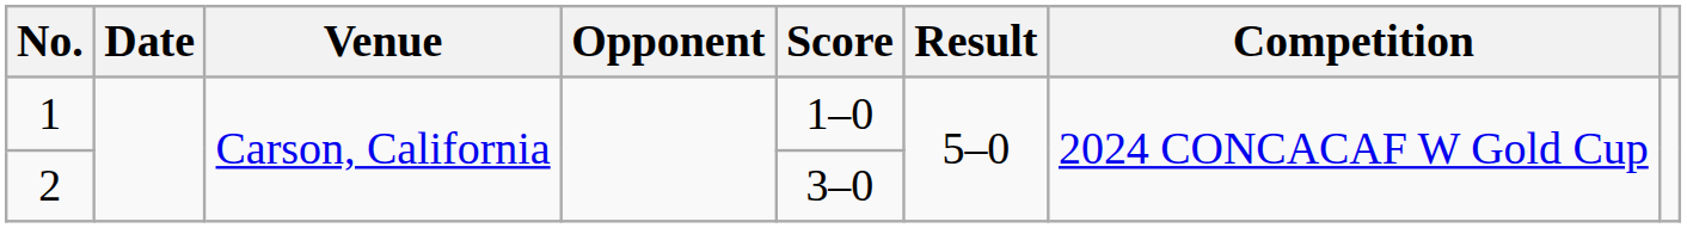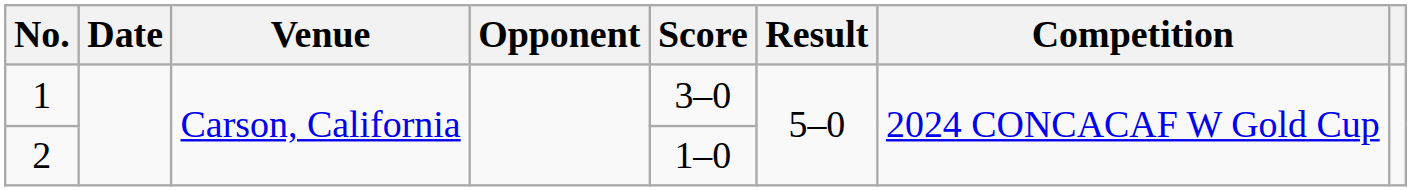1 | Score: 1–0 -> 3–0
2 | Score: 3–0 -> 1–0
